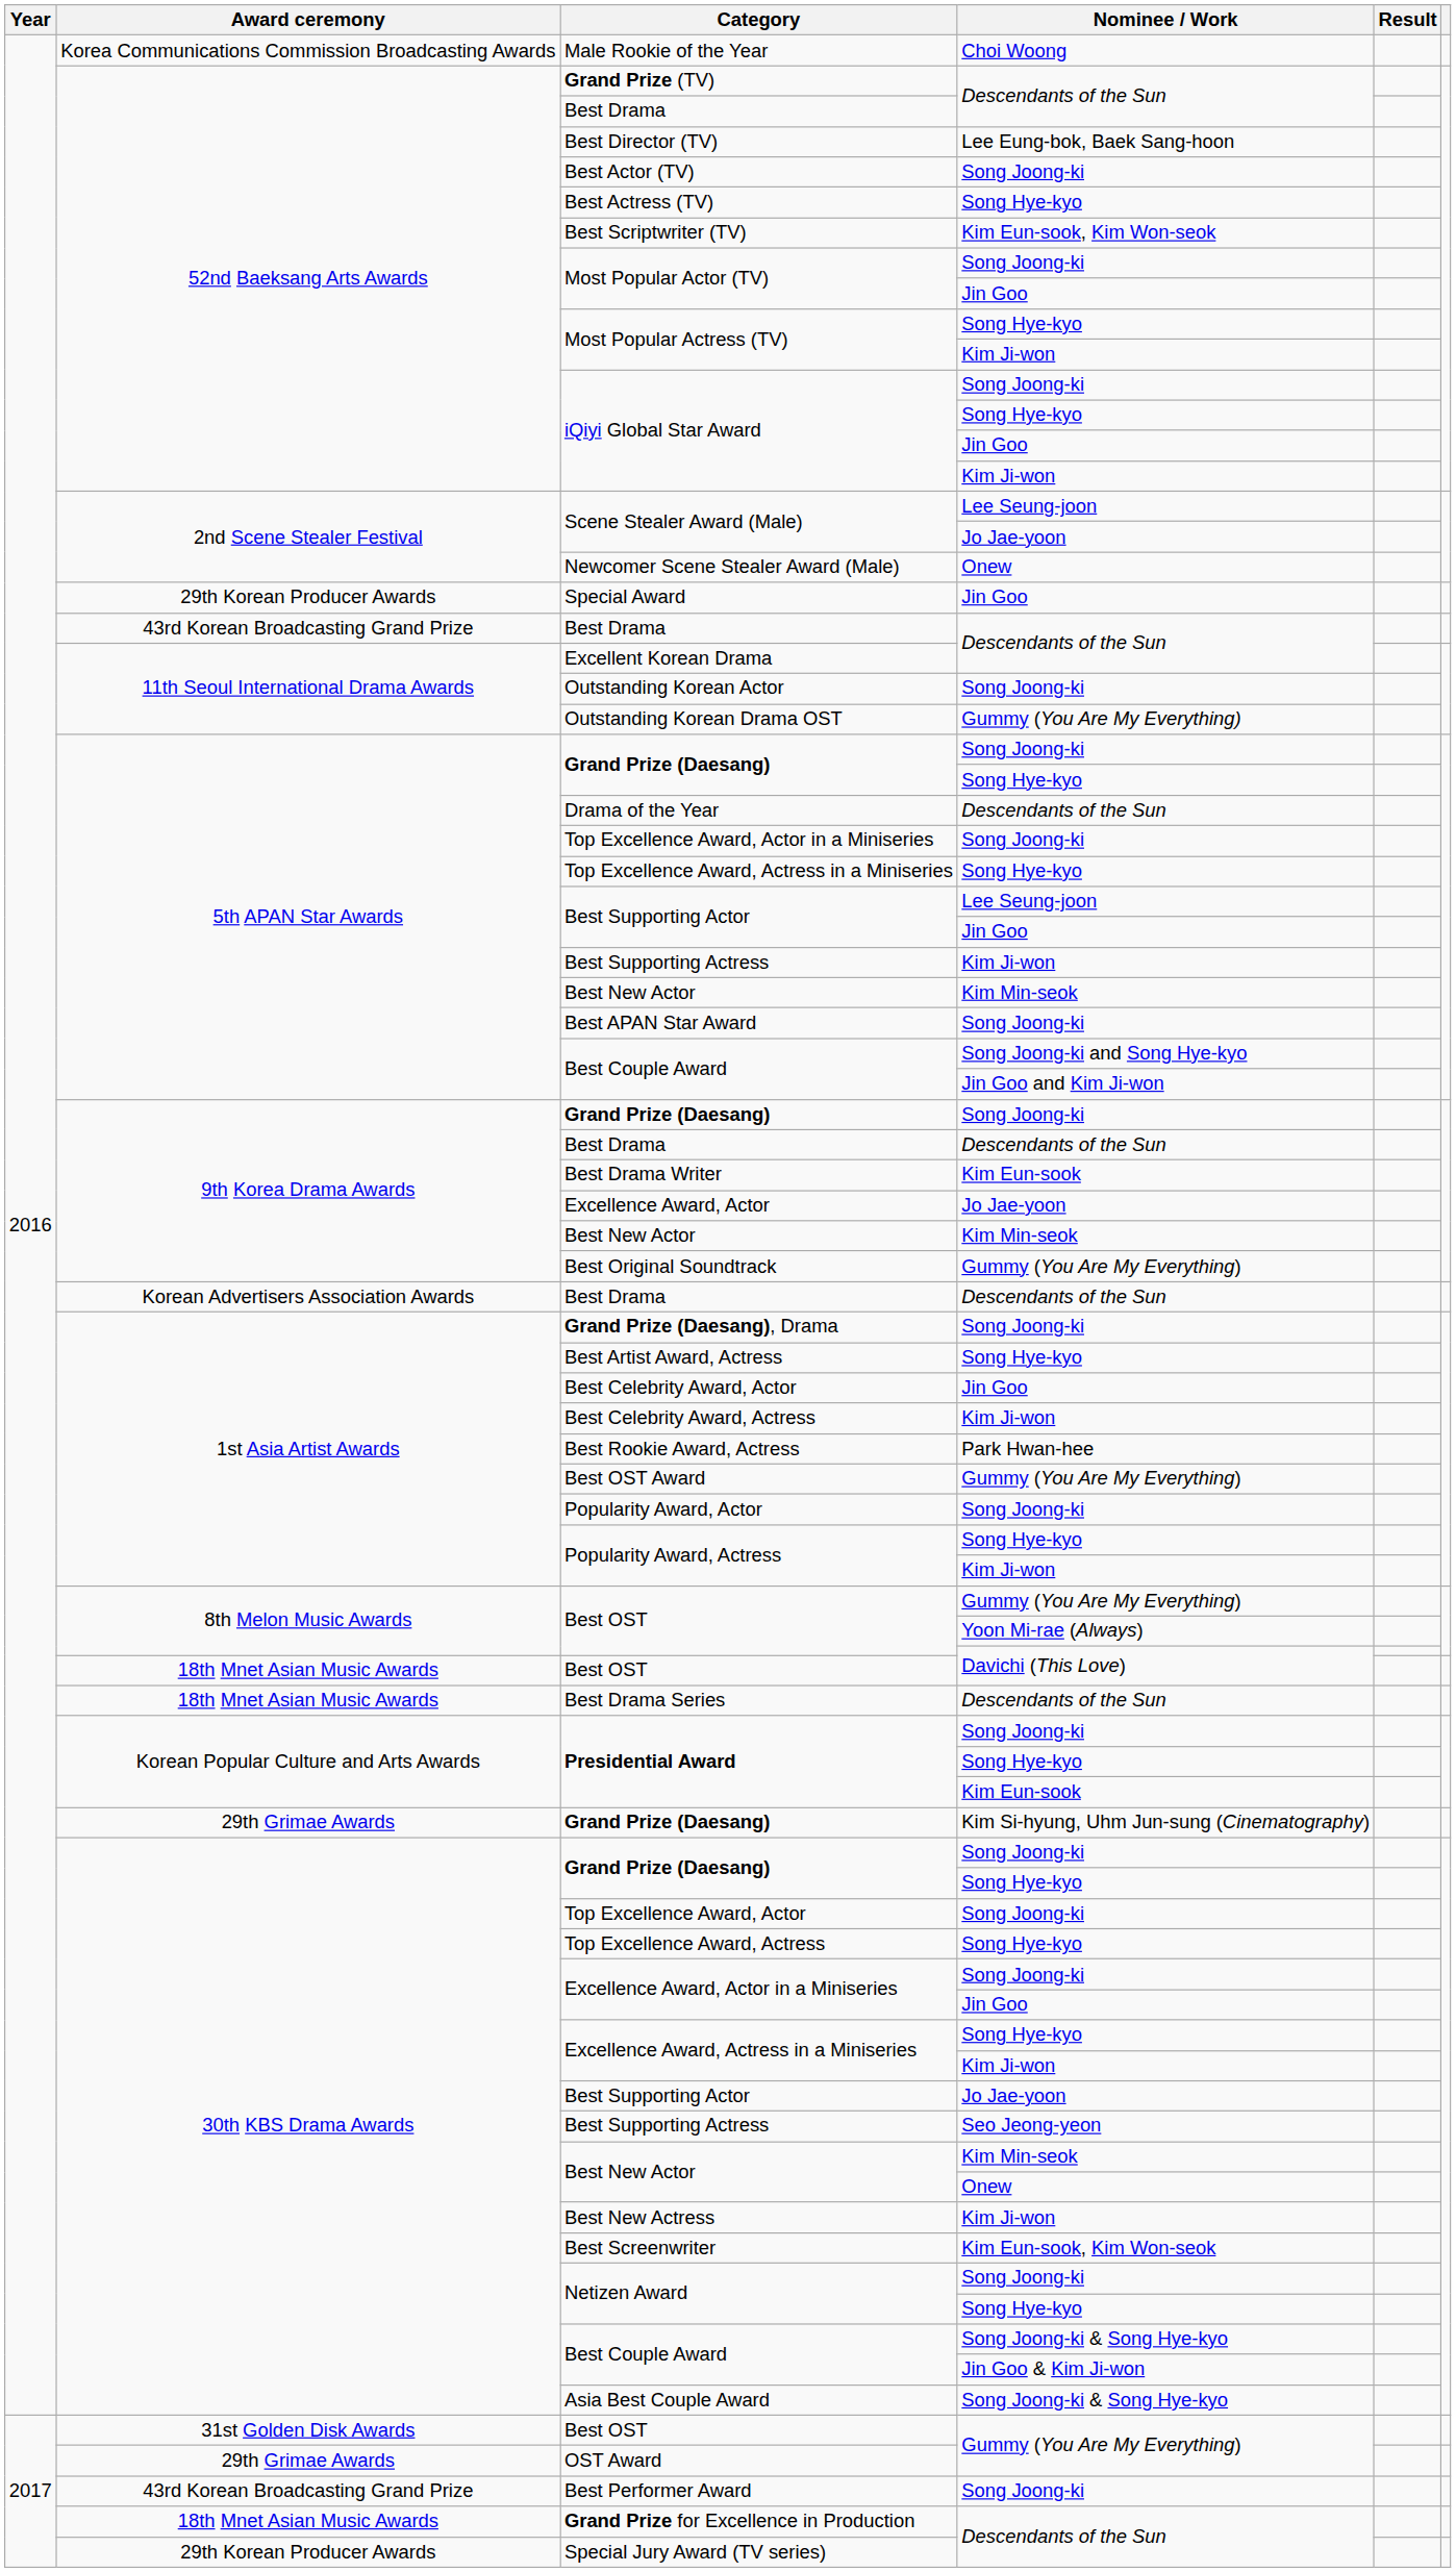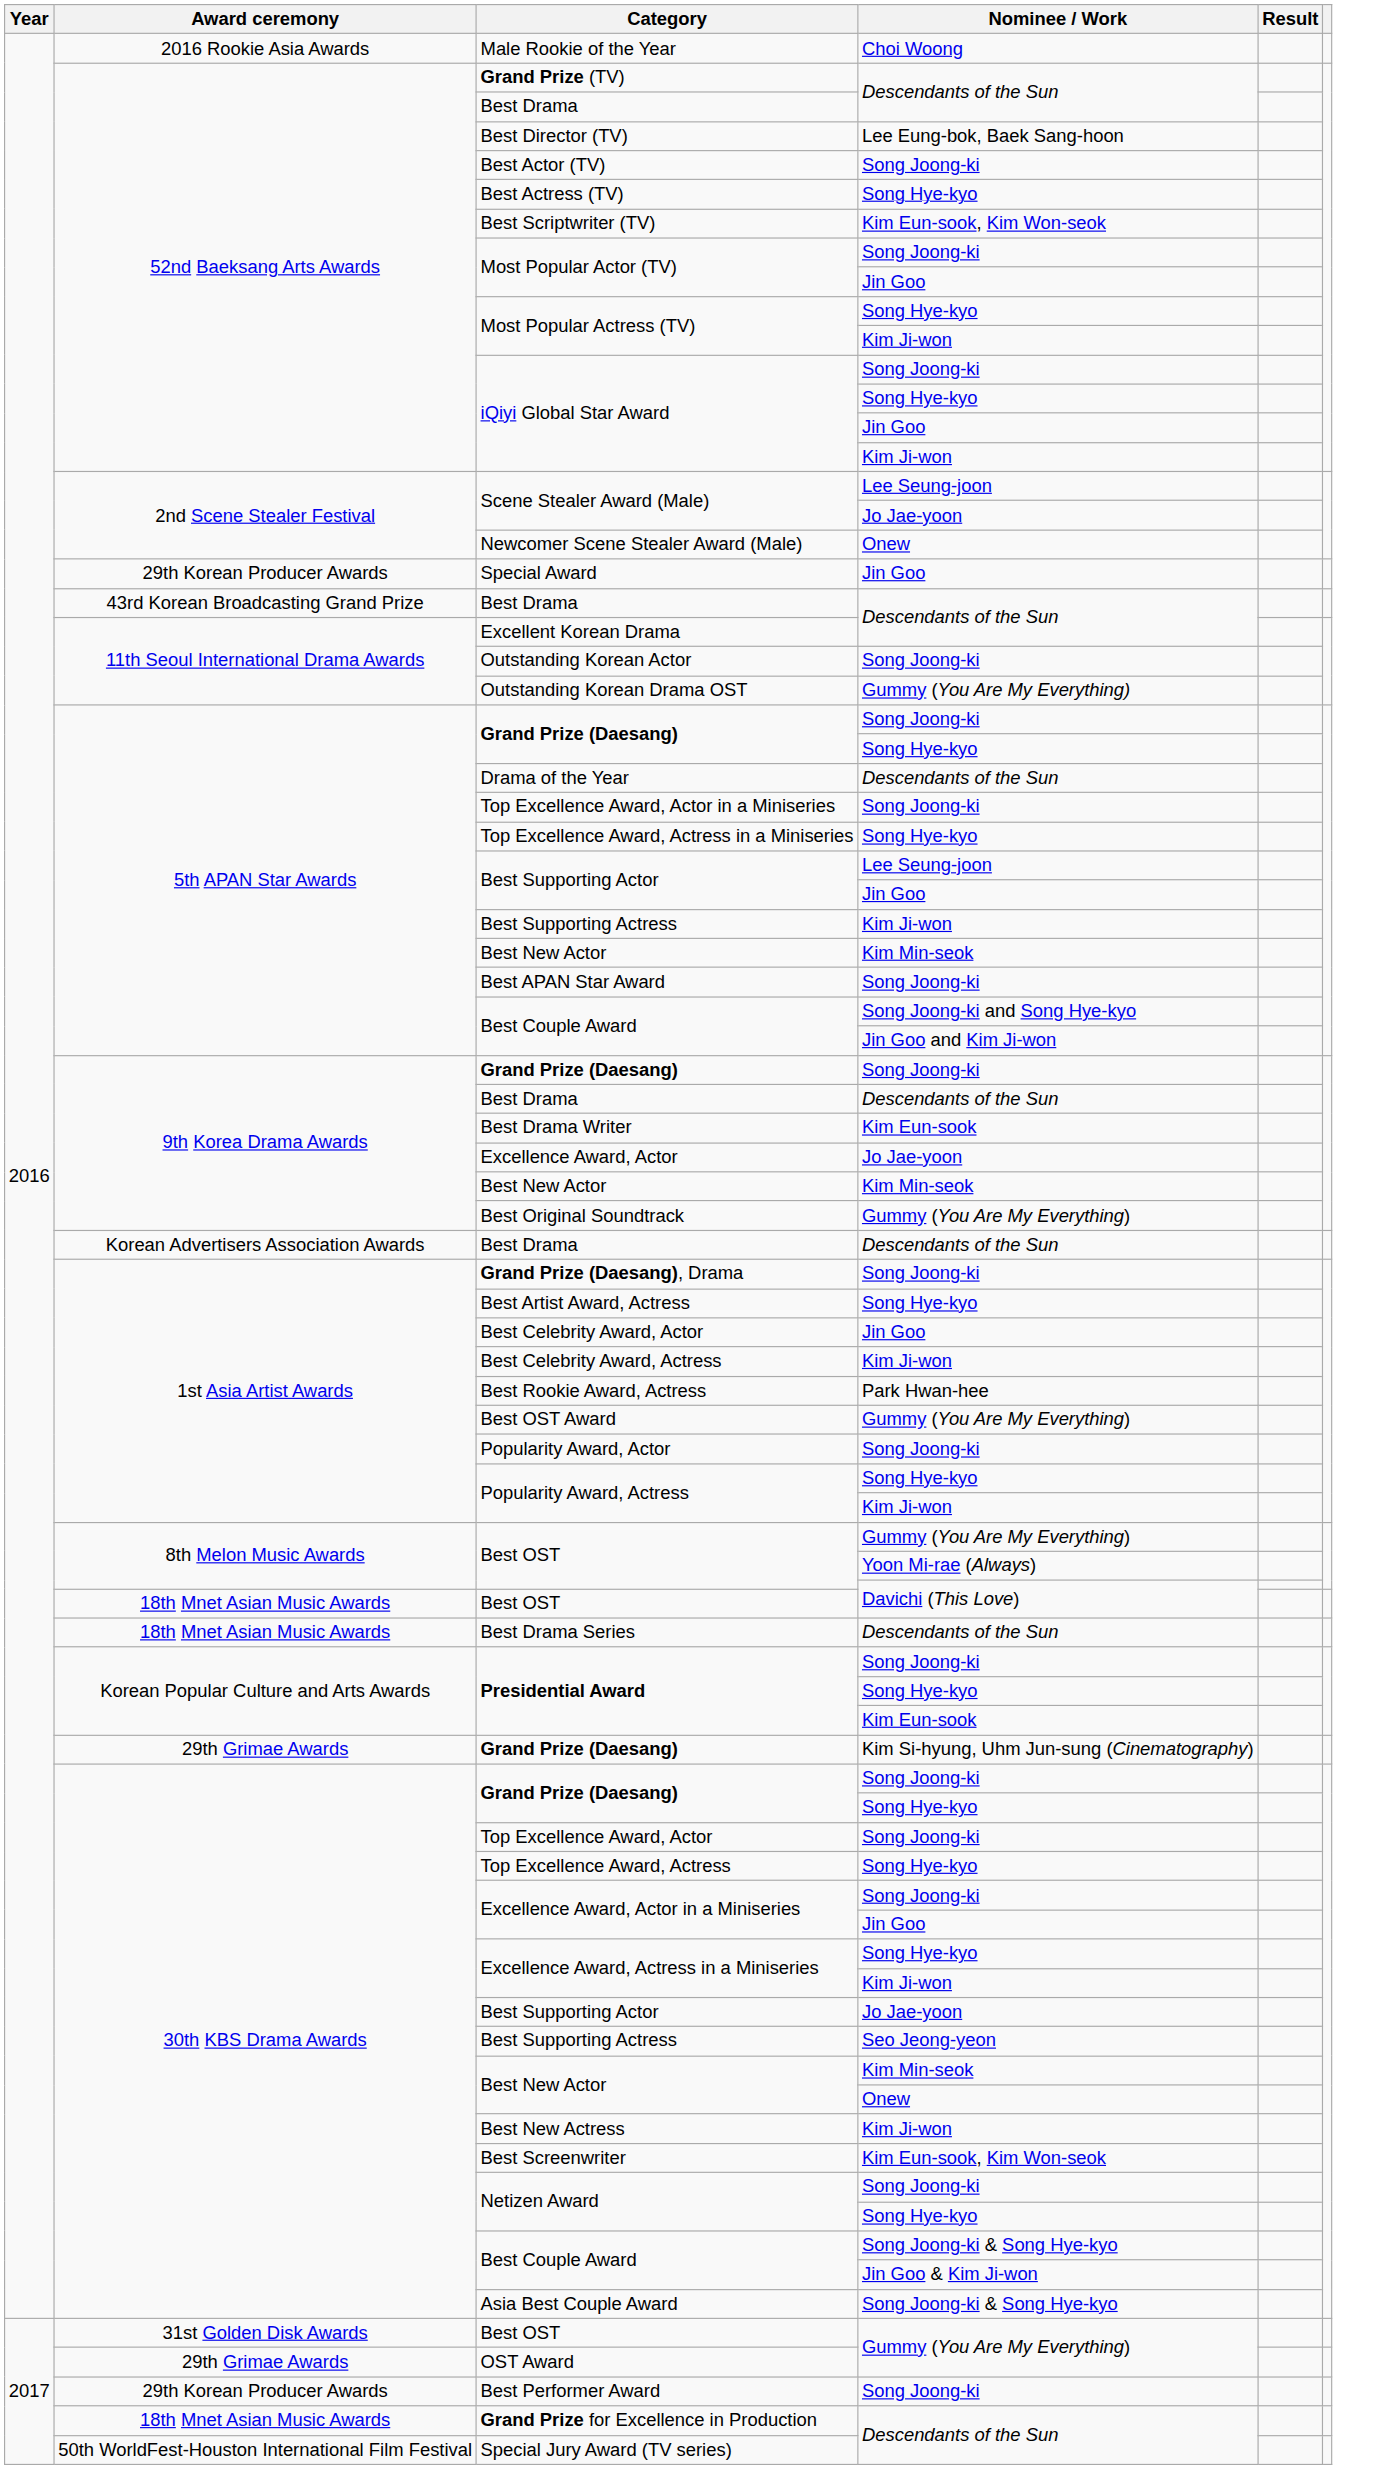Male Rookie of the Year | Award ceremony: Korea Communications Commission Broadcasting Awards -> 2016 Rookie Asia Awards
Best Performer Award | Award ceremony: 43rd Korean Broadcasting Grand Prize -> 29th Korean Producer Awards
Special Jury Award (TV series) | Award ceremony: 29th Korean Producer Awards -> 50th WorldFest-Houston International Film Festival
